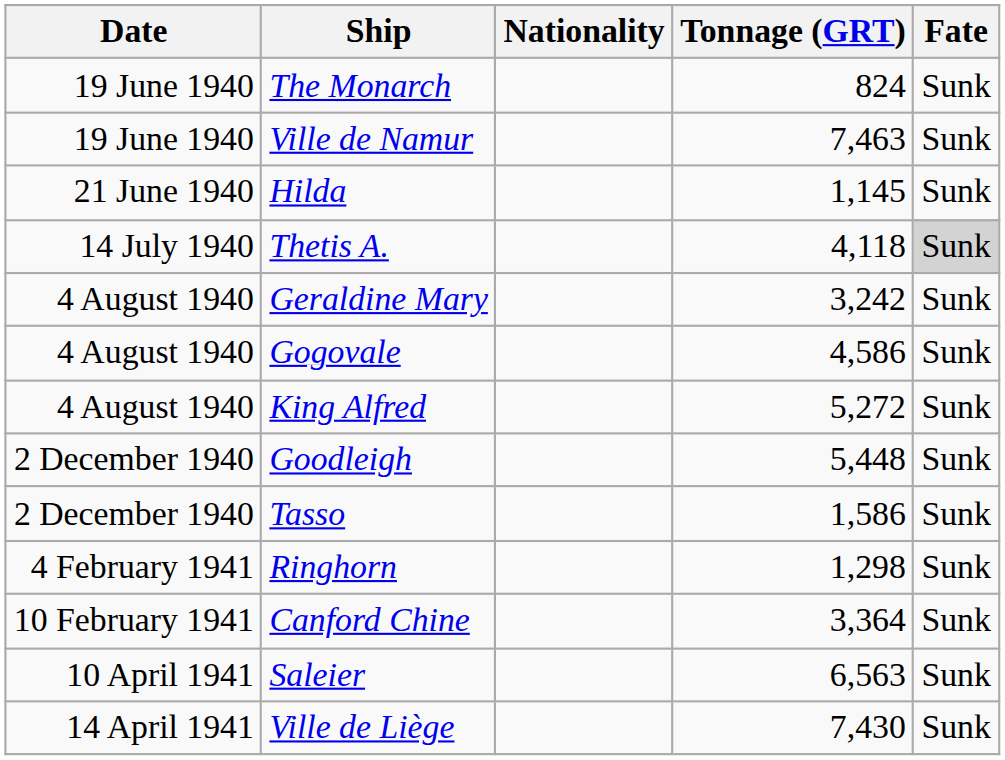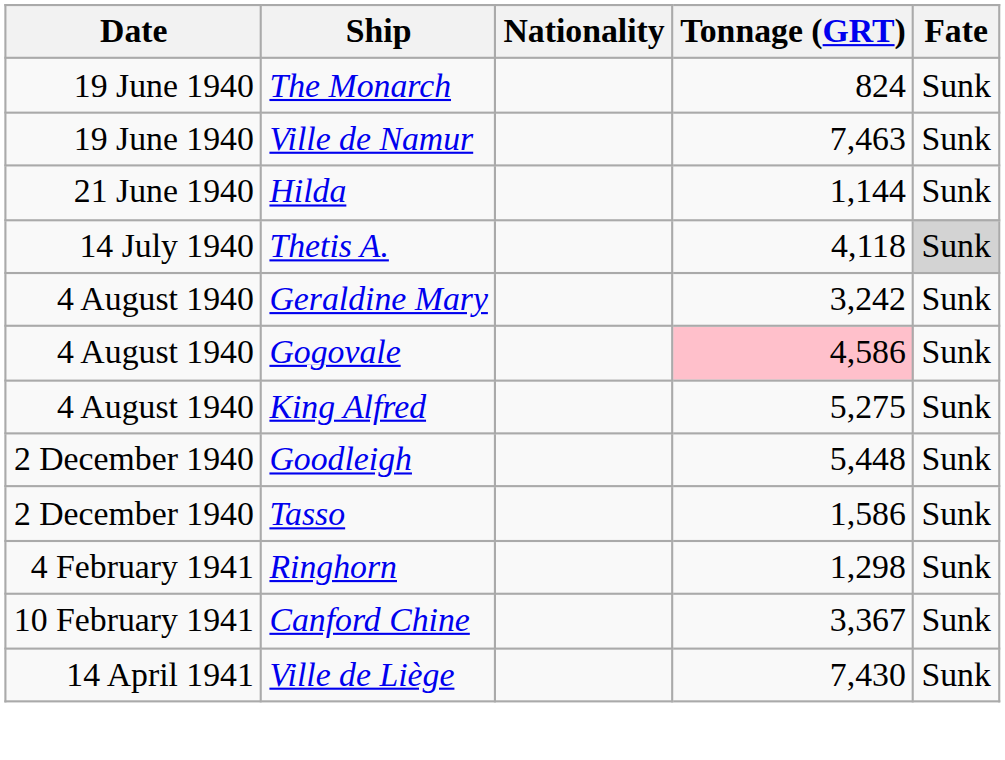Hilda | Tonnage (GRT): 1,145 -> 1,144
Gogovale | Tonnage (GRT): no background -> pink background
King Alfred | Tonnage (GRT): 5,272 -> 5,275
Canford Chine | Tonnage (GRT): 3,364 -> 3,367
- row: 10 April 1941 | Saleier | 6,563 | Sunk
